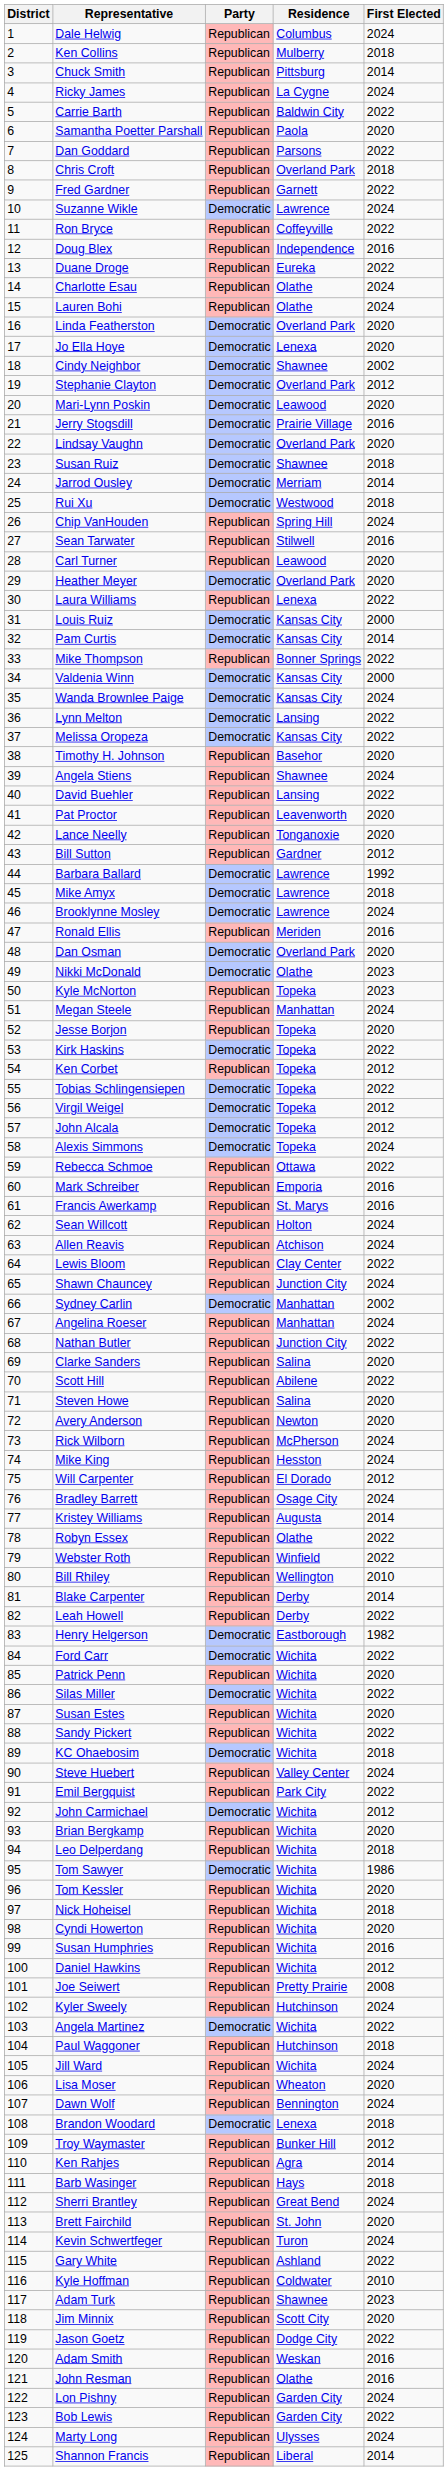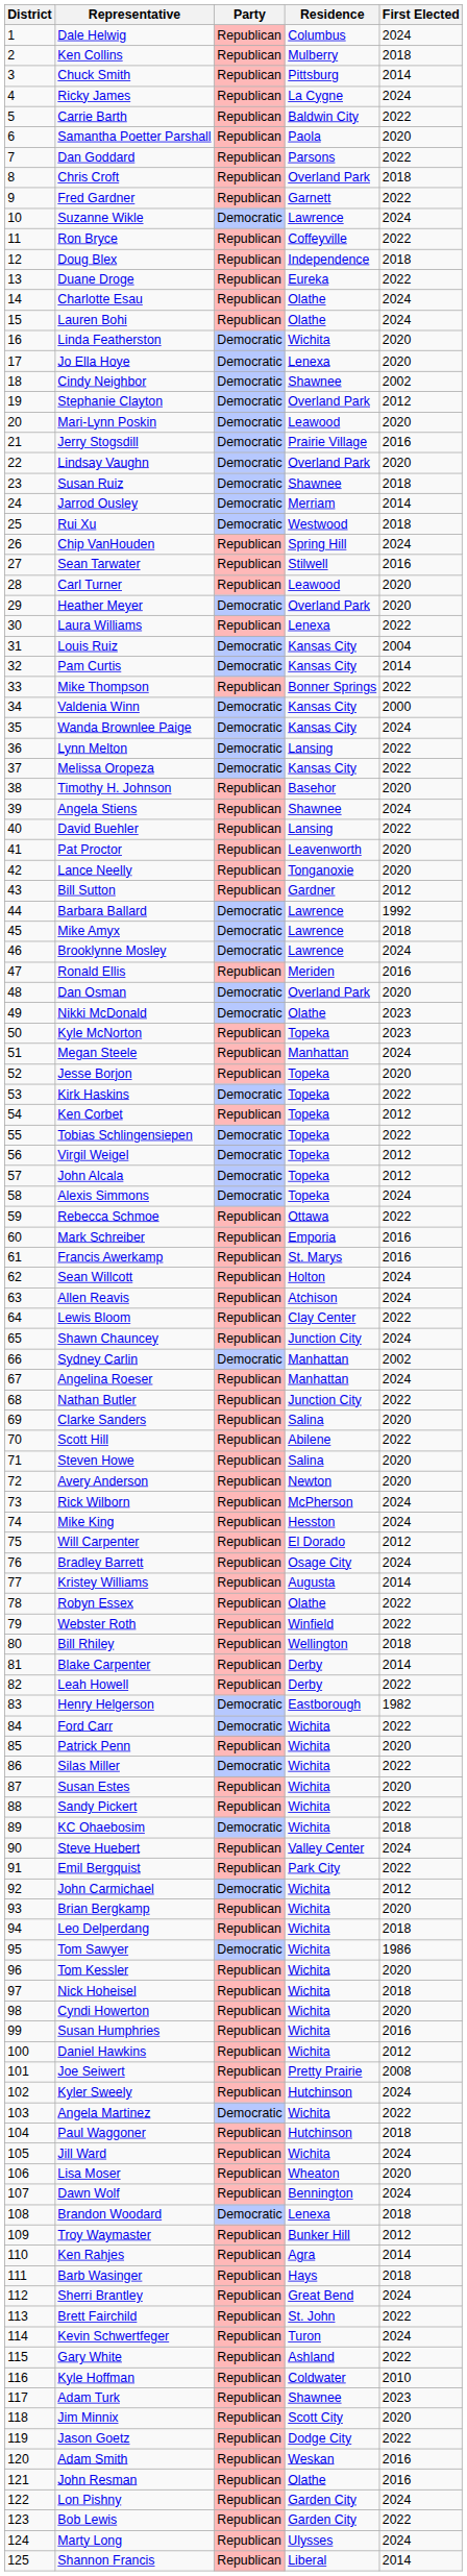Doug Blex | First Elected: 2016 -> 2018
Linda Featherston | Residence: Overland Park -> Wichita
Louis Ruiz | First Elected: 2000 -> 2004
Bill Rhiley | First Elected: 2010 -> 2018
Brett Fairchild | First Elected: 2020 -> 2022
